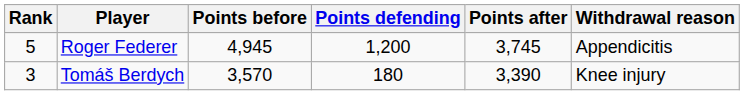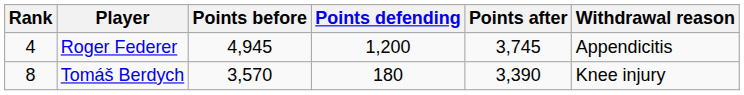Roger Federer | Rank: 5 -> 4
Tomáš Berdych | Rank: 3 -> 8
